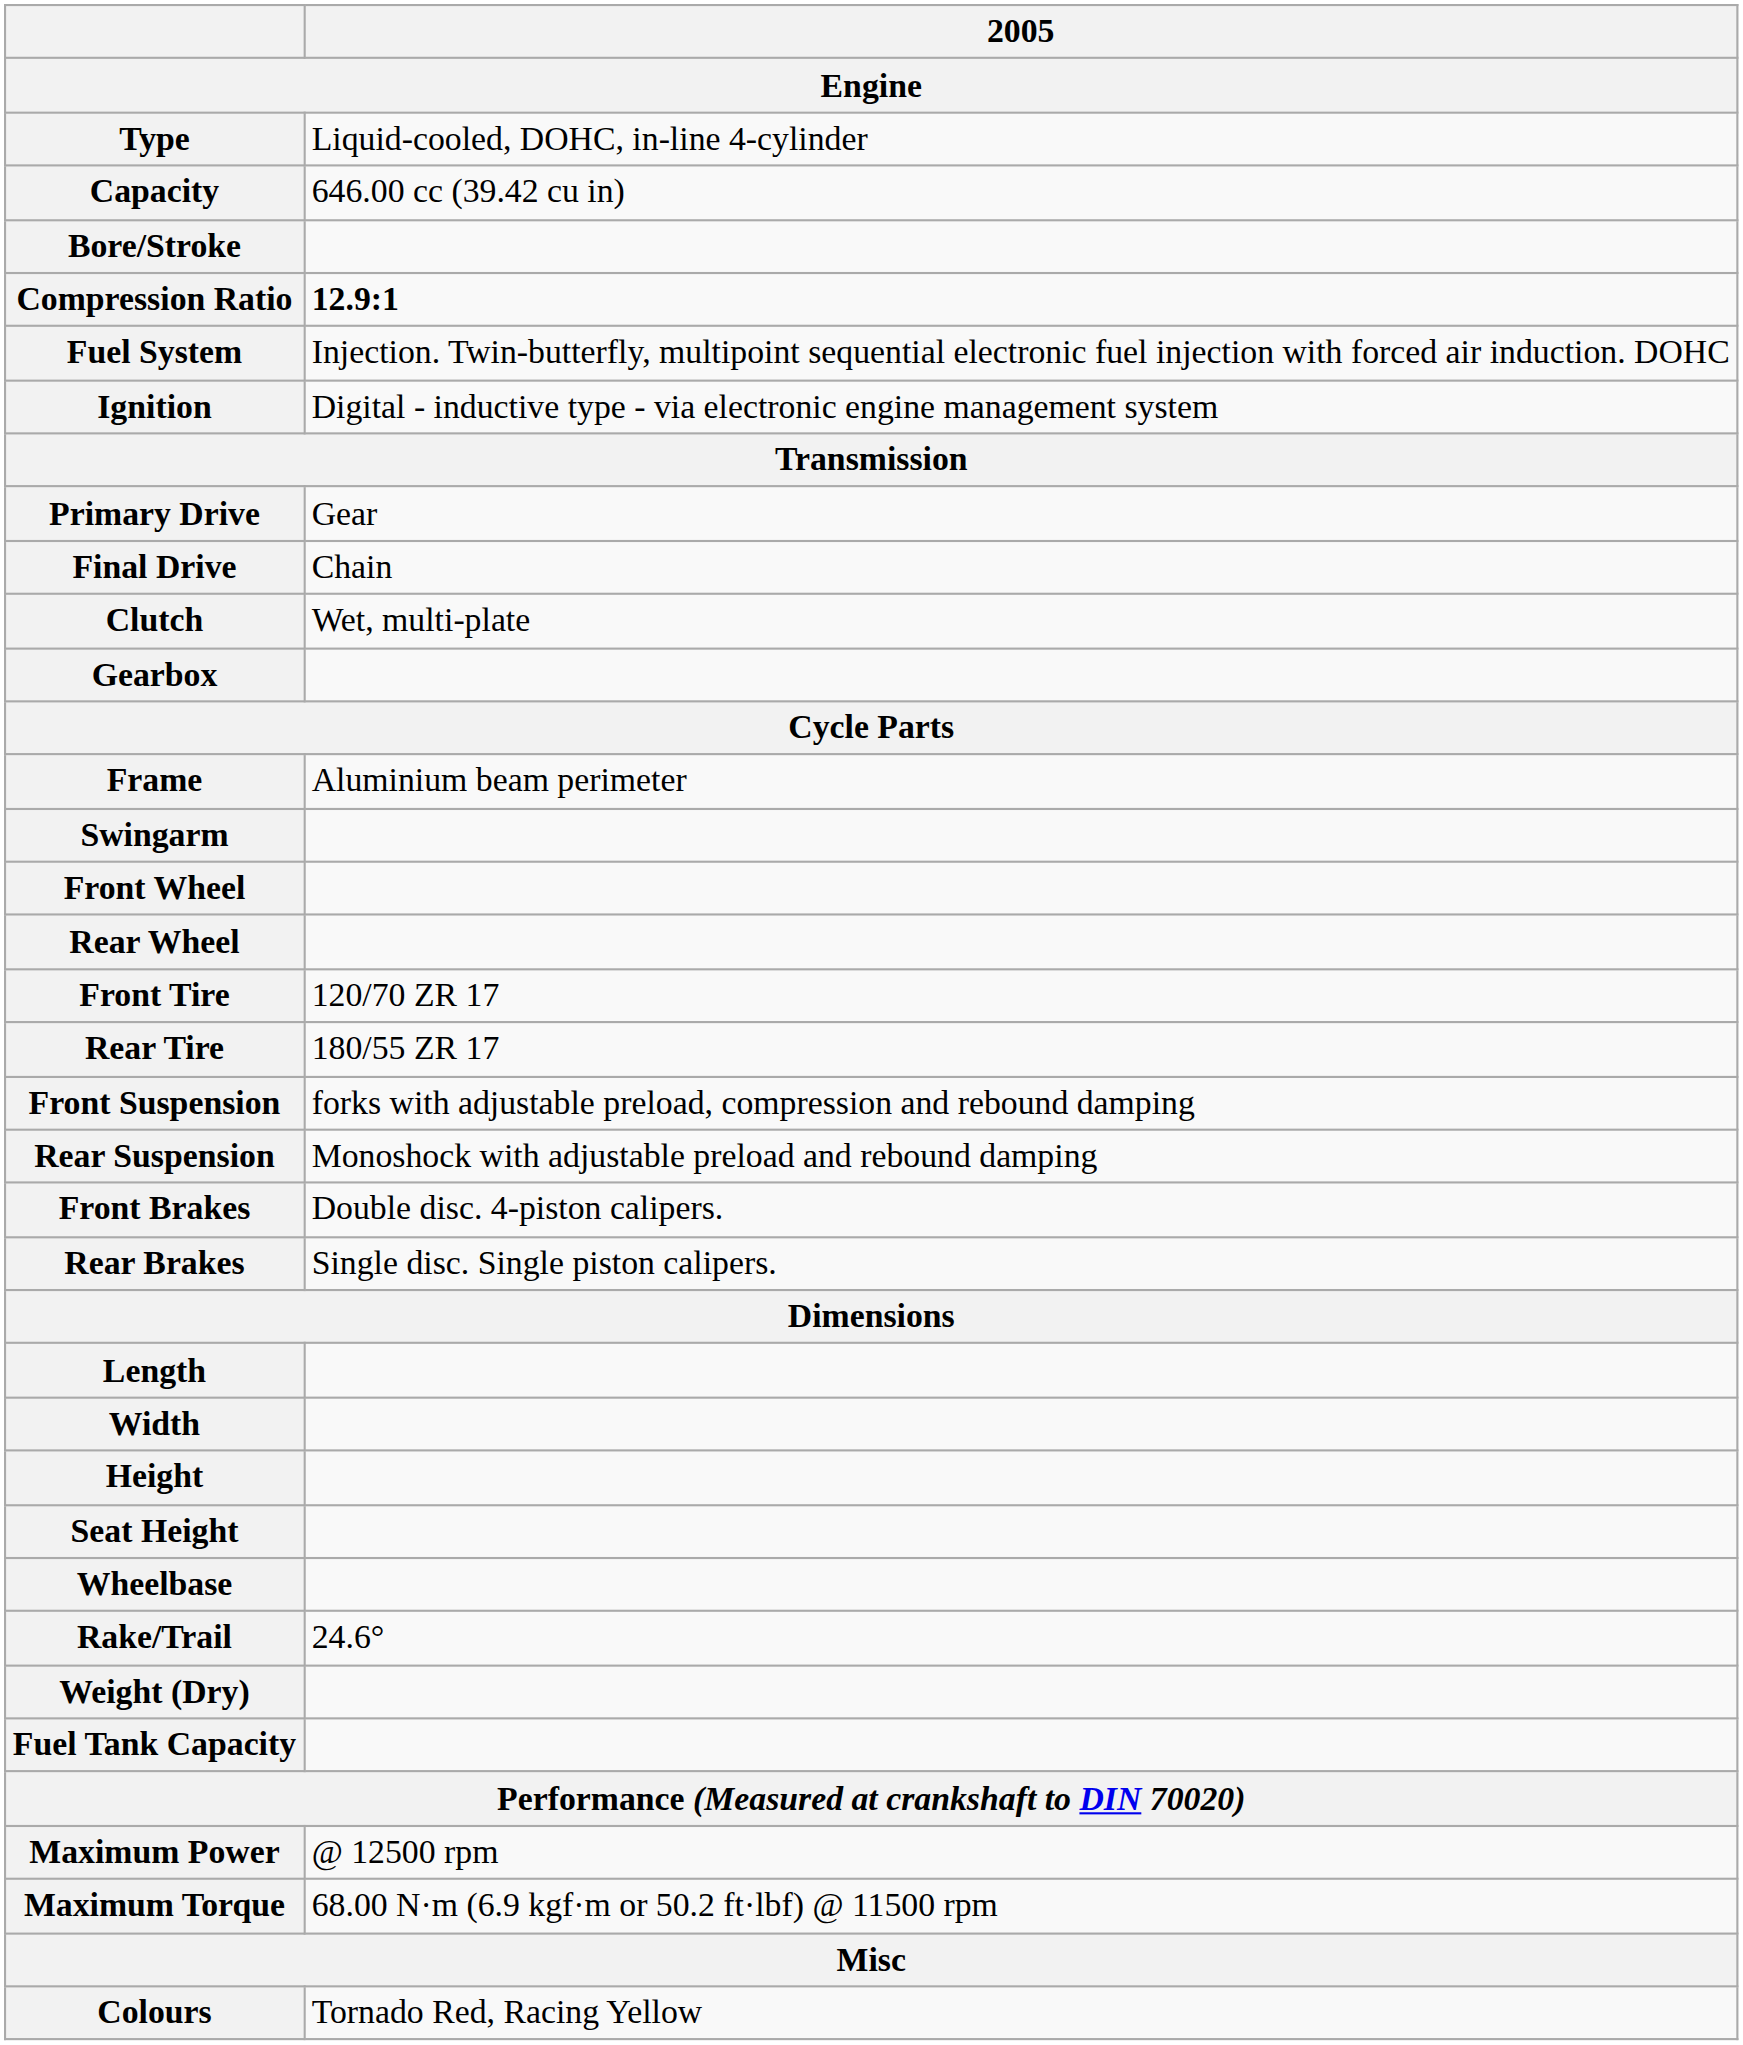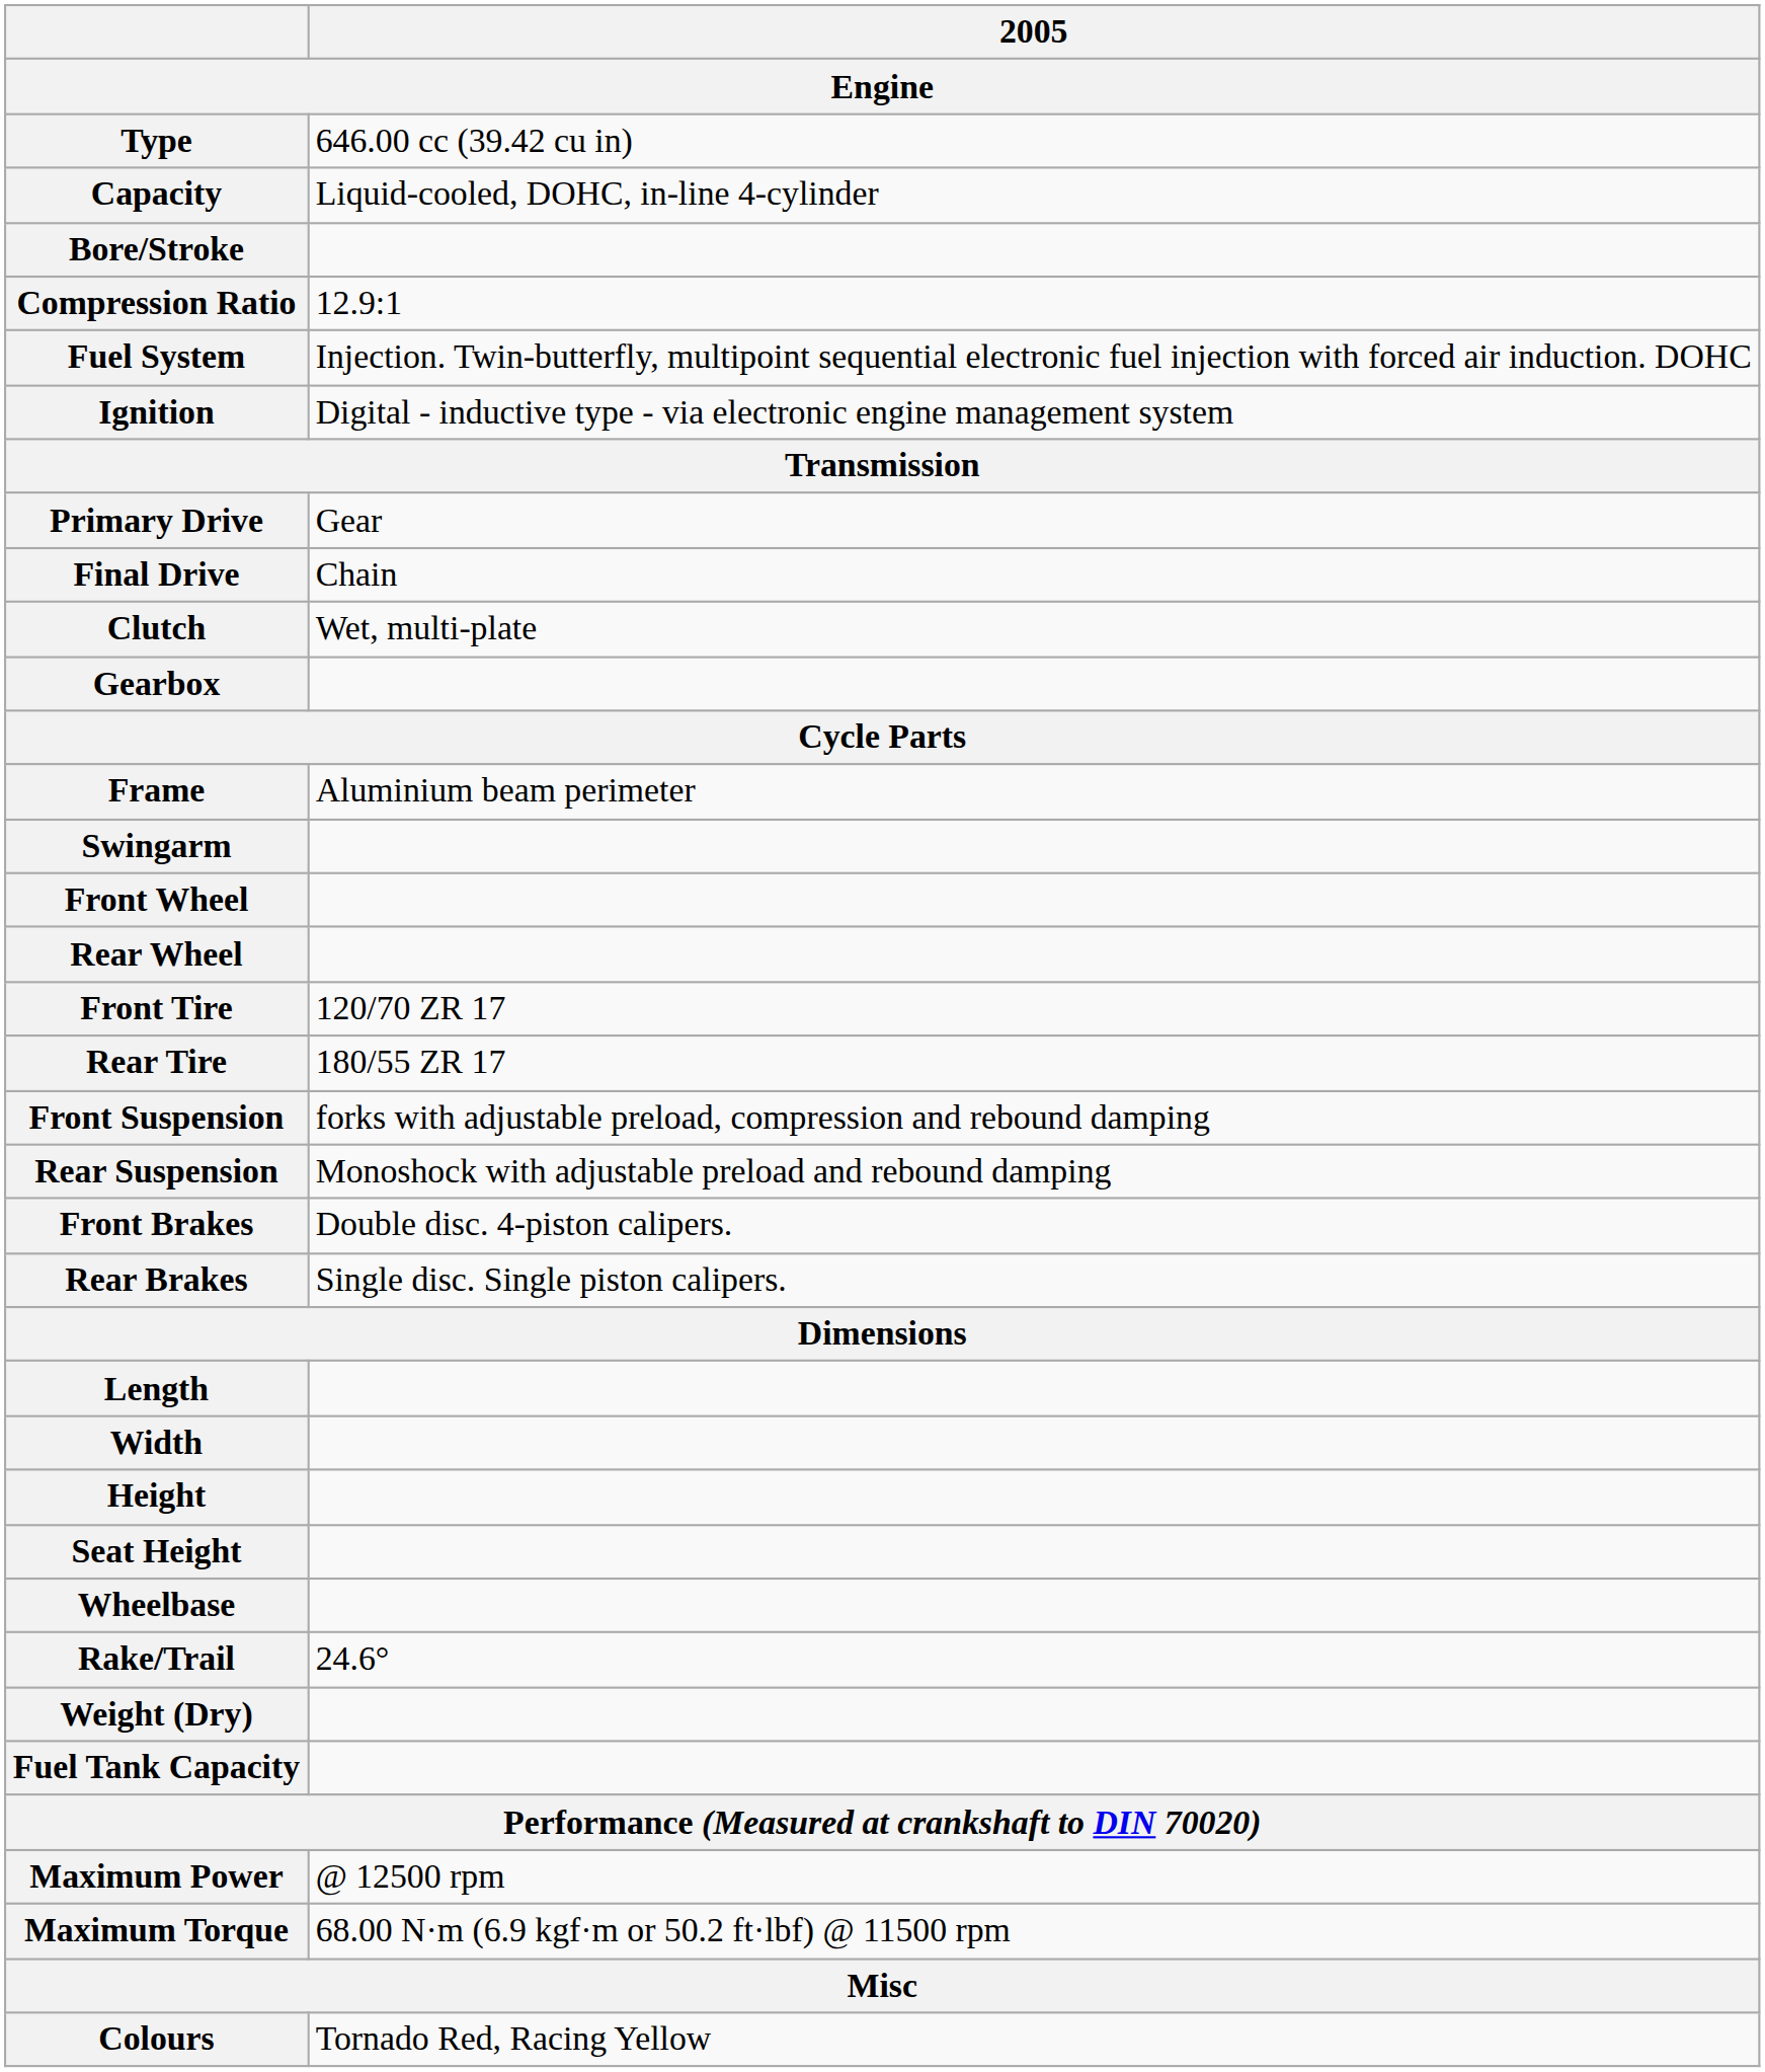Type | 2005 / Engine: Liquid-cooled, DOHC, in-line 4-cylinder -> 646.00 cc (39.42 cu in)
Capacity | 2005 / Engine: 646.00 cc (39.42 cu in) -> Liquid-cooled, DOHC, in-line 4-cylinder
Compression Ratio | 2005 / Engine: bold -> normal
